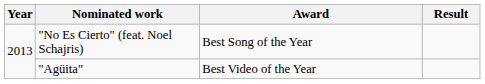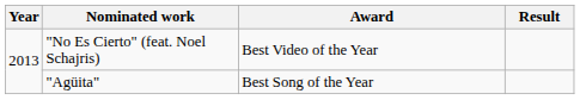"No Es Cierto" (feat. Noel Schajris) | Award: Best Song of the Year -> Best Video of the Year
"Agüita" | Award: Best Video of the Year -> Best Song of the Year
